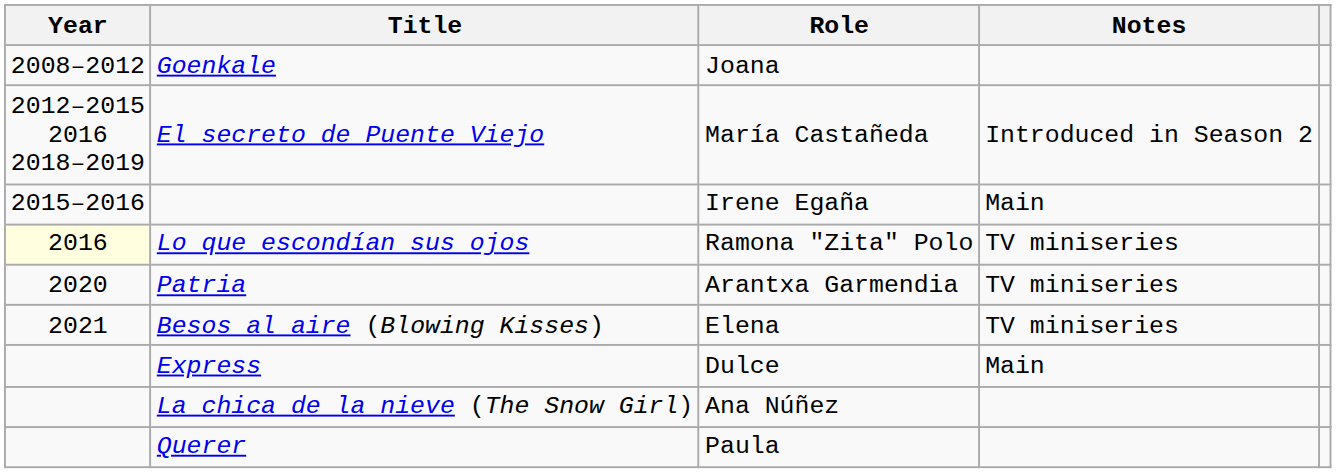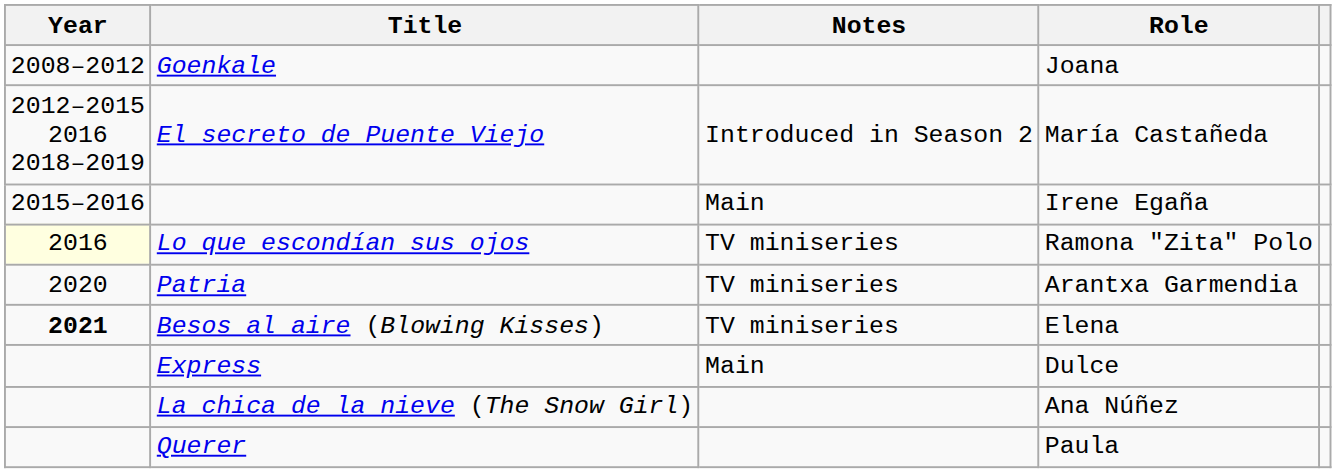columns swapped: Role <-> Notes
Besos al aire (Blowing Kisses) | Year: normal -> bold
